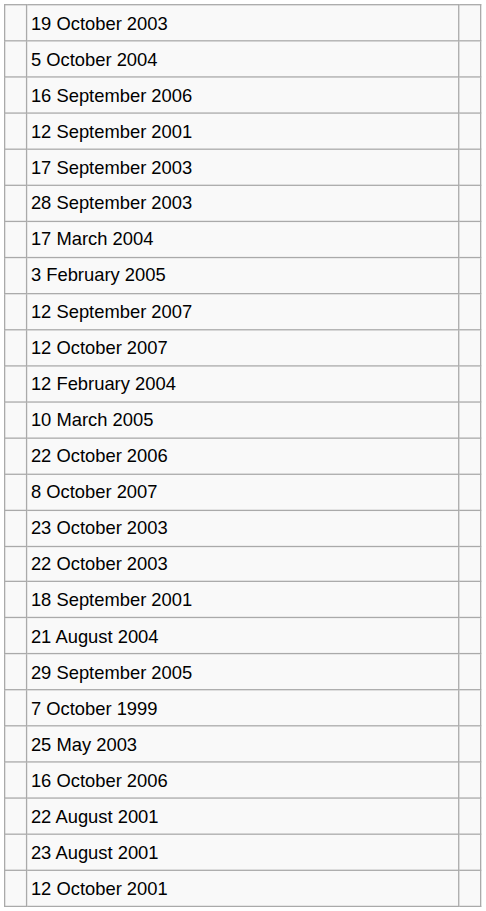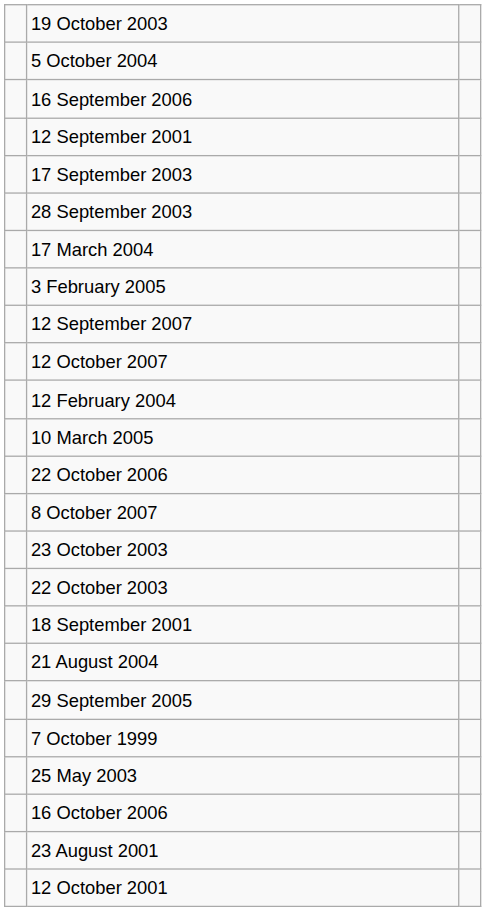- row: 22 August 2001
